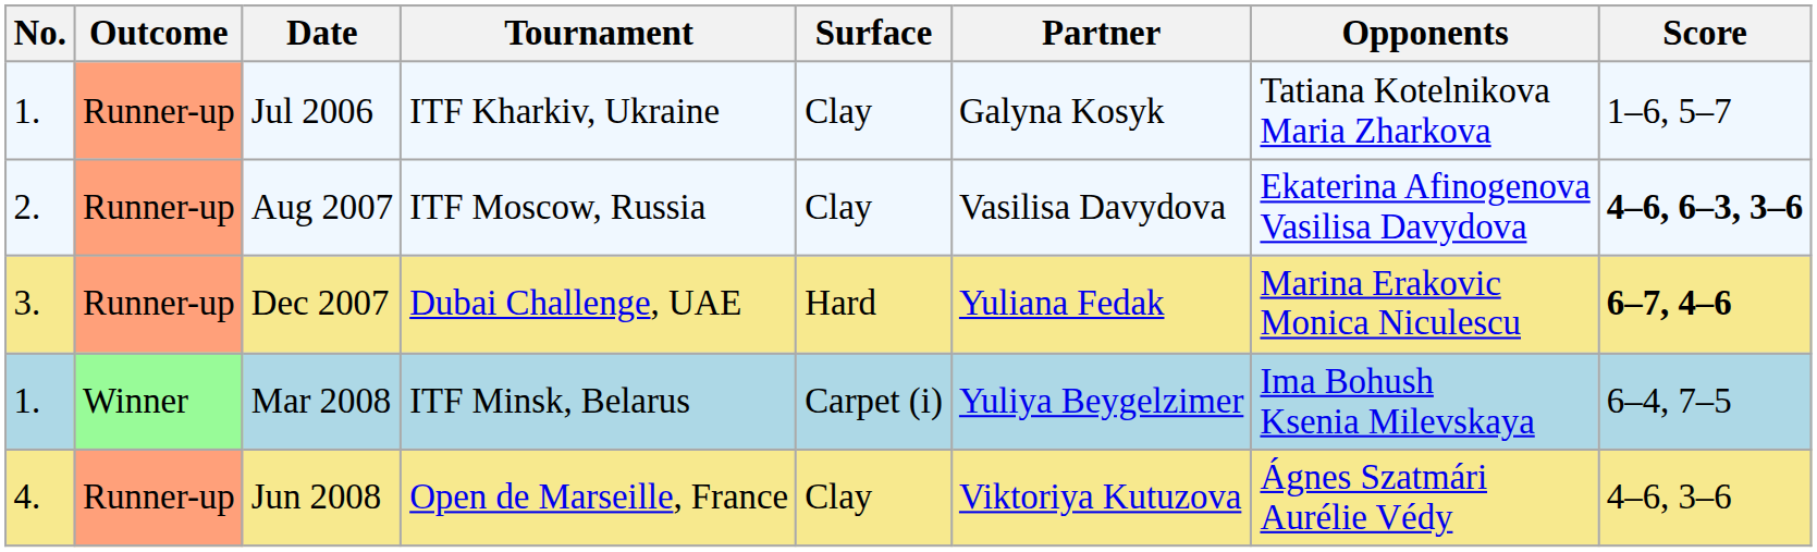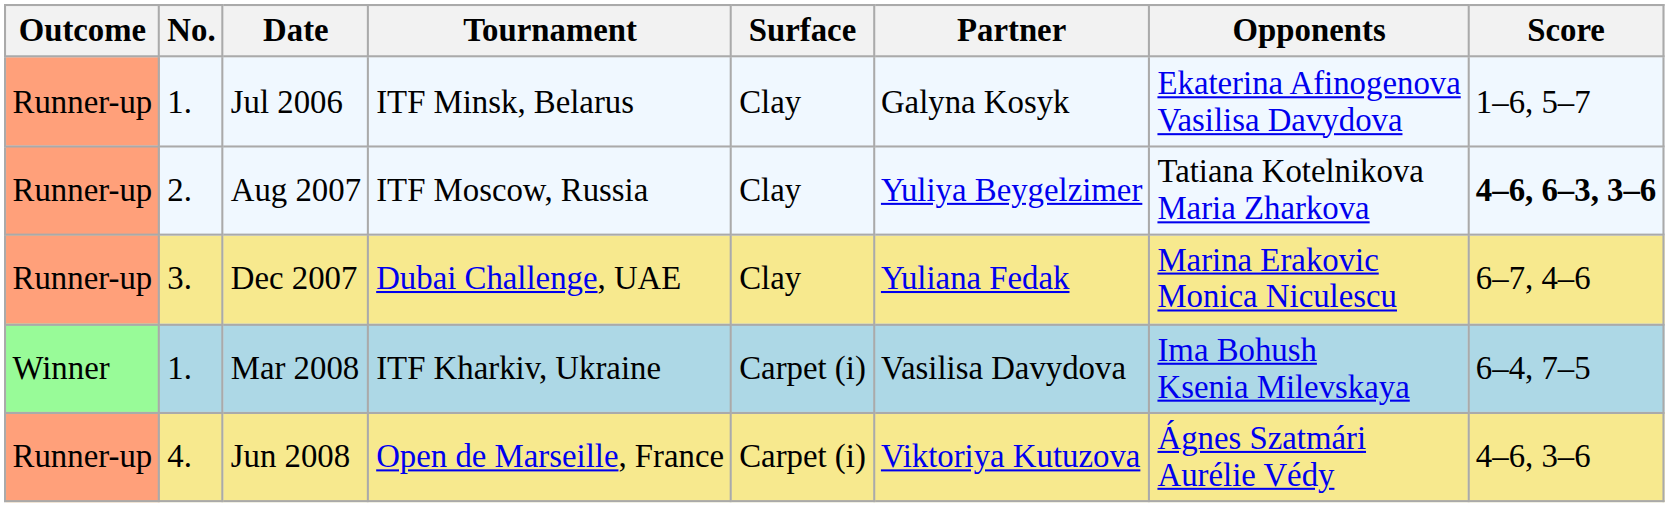columns swapped: Outcome <-> No.
Jul 2006 | Tournament: ITF Kharkiv, Ukraine -> ITF Minsk, Belarus
Jul 2006 | Opponents: Tatiana Kotelnikova Maria Zharkova -> Ekaterina Afinogenova Vasilisa Davydova
Aug 2007 | Partner: Vasilisa Davydova -> Yuliya Beygelzimer
Aug 2007 | Opponents: Ekaterina Afinogenova Vasilisa Davydova -> Tatiana Kotelnikova Maria Zharkova
Dec 2007 | Surface: Hard -> Clay
Dec 2007 | Score: bold -> normal
Mar 2008 | Tournament: ITF Minsk, Belarus -> ITF Kharkiv, Ukraine
Mar 2008 | Partner: Yuliya Beygelzimer -> Vasilisa Davydova
Jun 2008 | Surface: Clay -> Carpet (i)
